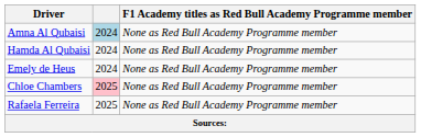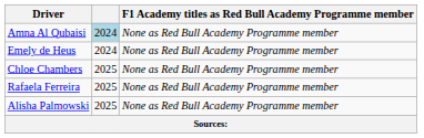- row: Hamda Al Qubaisi | 2024 | None as Red Bull Academy Programme member
Chloe Chambers | column 2: pink background -> no background
+ row: Alisha Palmowski | 2025 | None as Red Bull Academy Programme member
